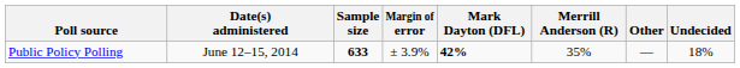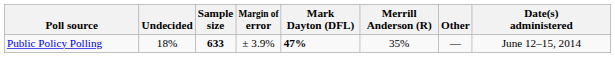columns swapped: Date(s) administered <-> Undecided
Public Policy Polling | Mark Dayton (DFL): 42% -> 47%
